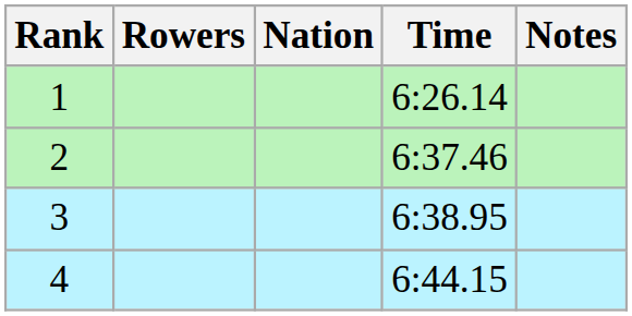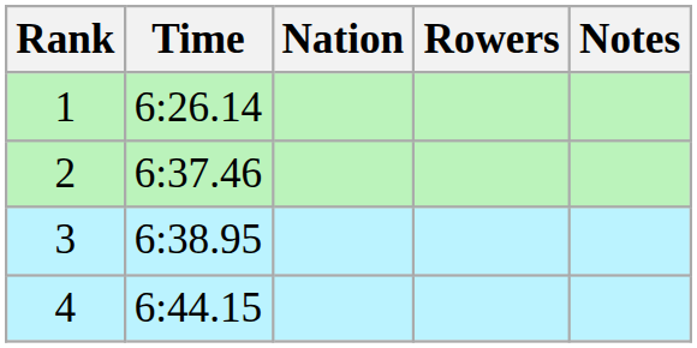columns swapped: Rowers <-> Time
